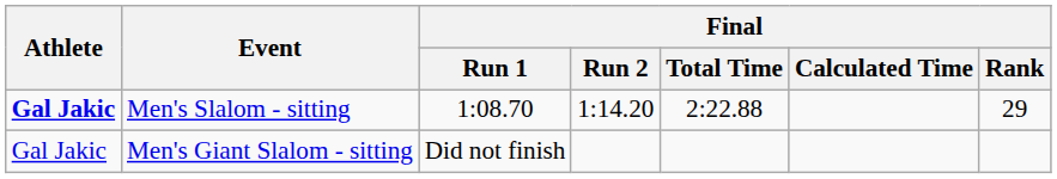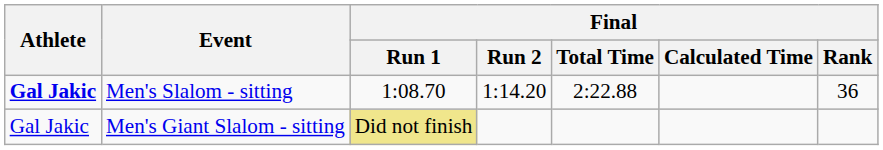Men's Slalom - sitting | Final / Rank: 29 -> 36
Men's Giant Slalom - sitting | Final / Run 1: no background -> khaki background
